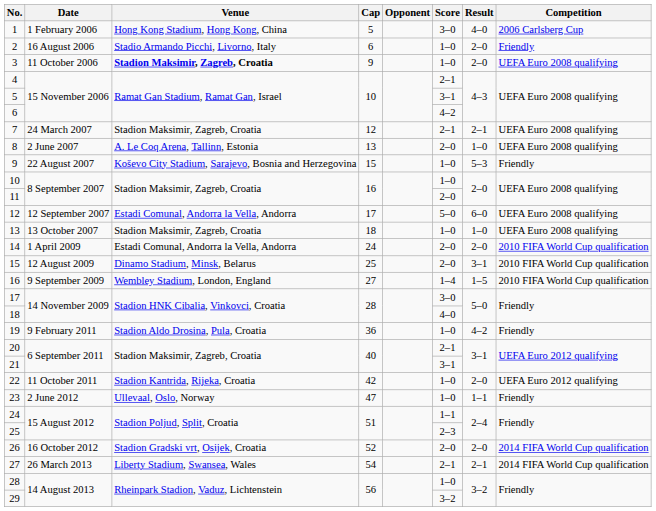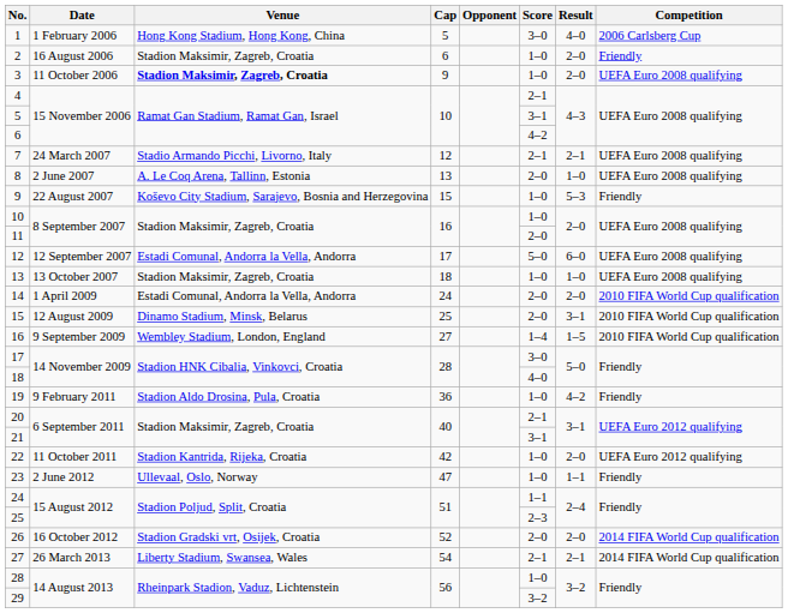2 | Venue: Stadio Armando Picchi, Livorno, Italy -> Stadion Maksimir, Zagreb, Croatia
7 | Venue: Stadion Maksimir, Zagreb, Croatia -> Stadio Armando Picchi, Livorno, Italy
